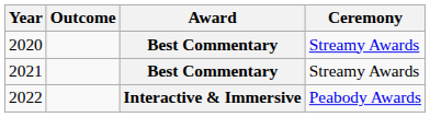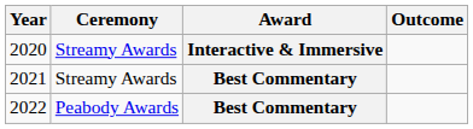columns swapped: Ceremony <-> Outcome
2020 | Award: Best Commentary -> Interactive & Immersive
2022 | Award: Interactive & Immersive -> Best Commentary
